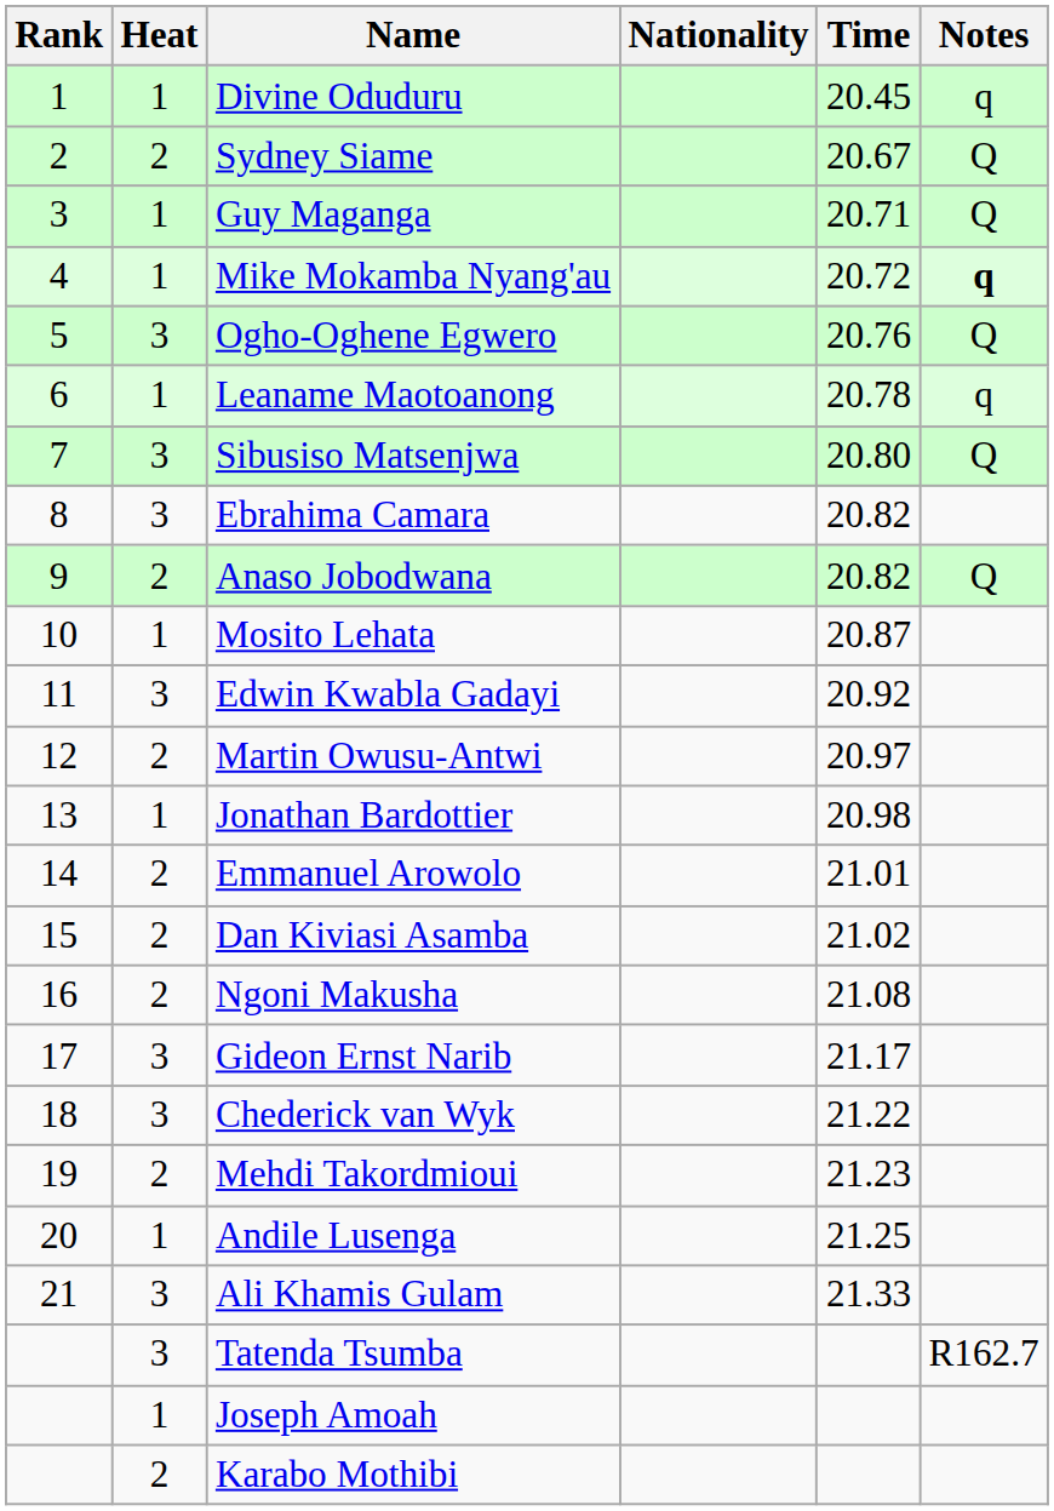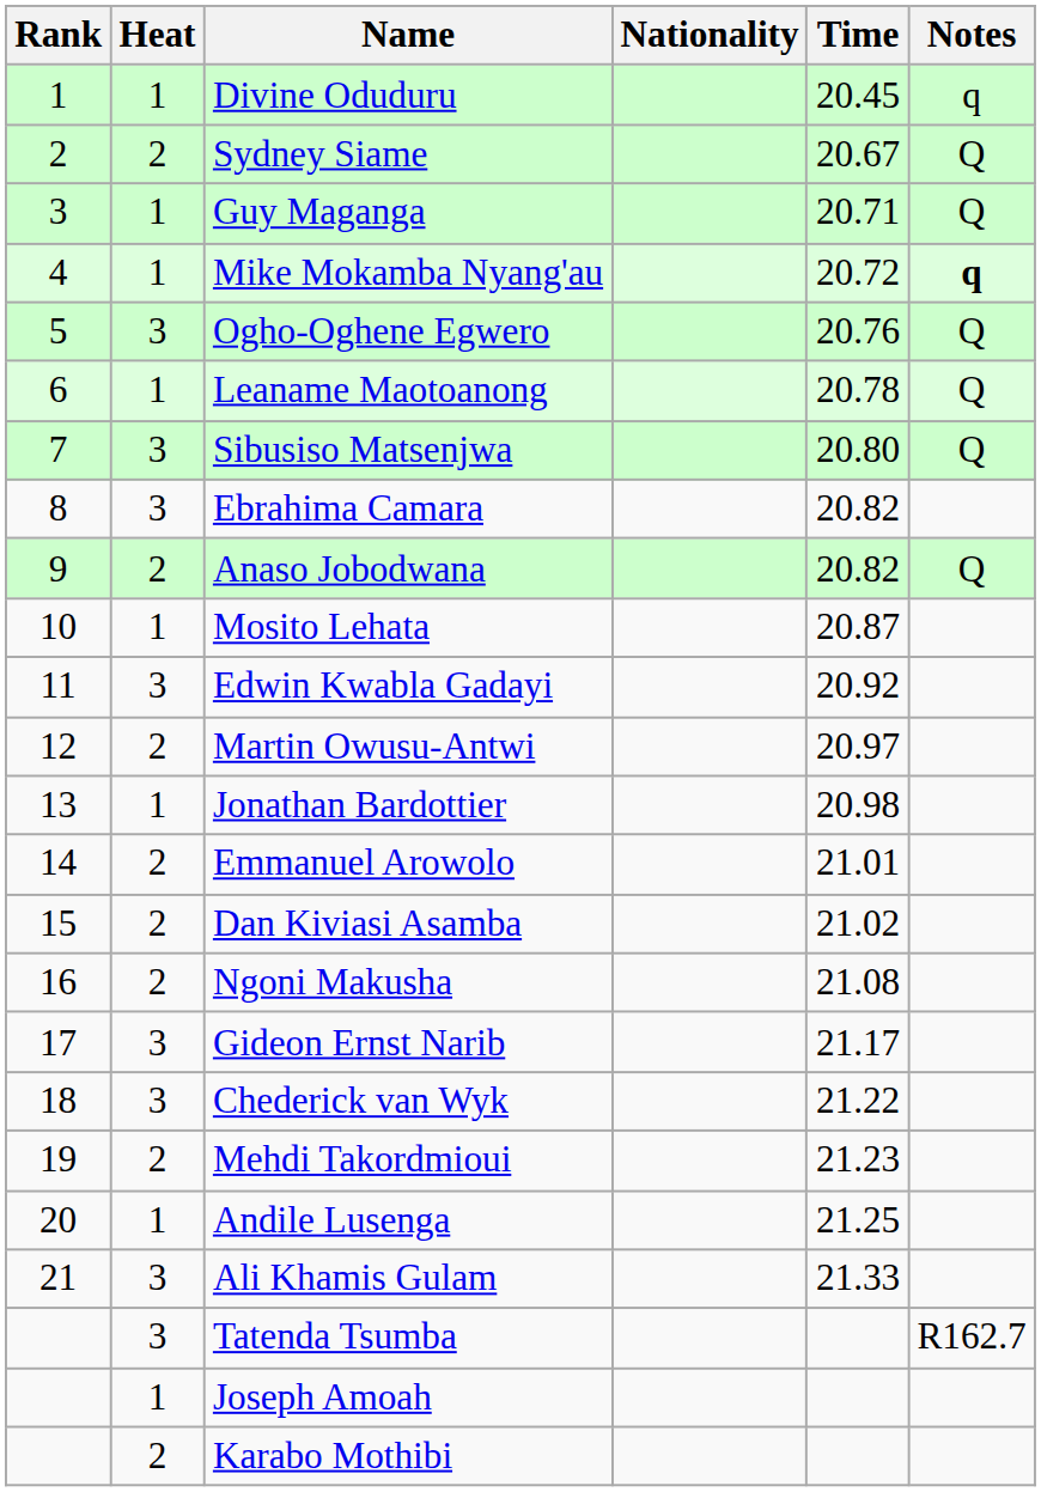Leaname Maotoanong | Notes: q -> Q
